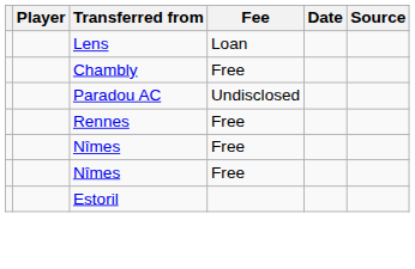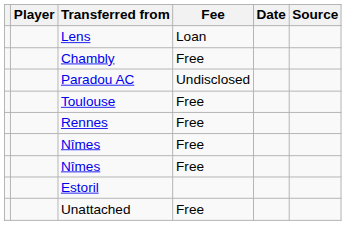+ row: Toulouse | Free
+ row: Unattached | Free
